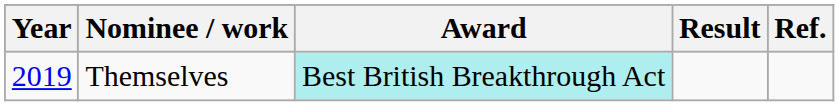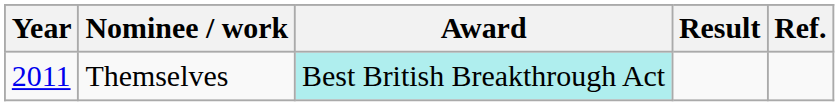Themselves | Year: 2019 -> 2011
